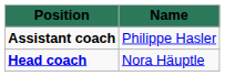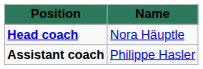rows swapped: Head coach <-> Assistant coach
